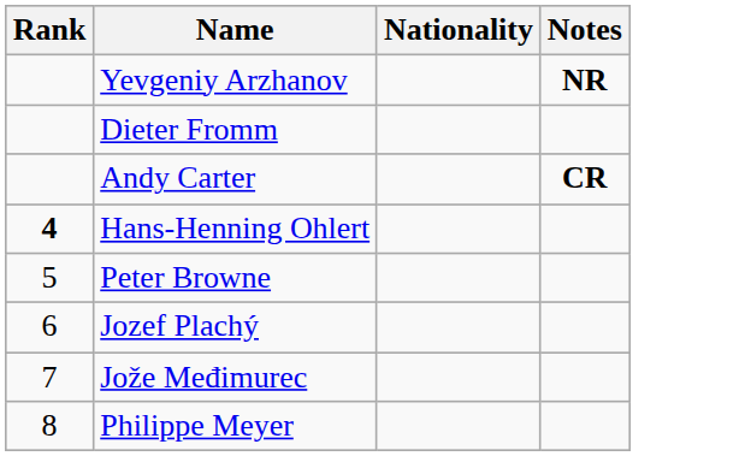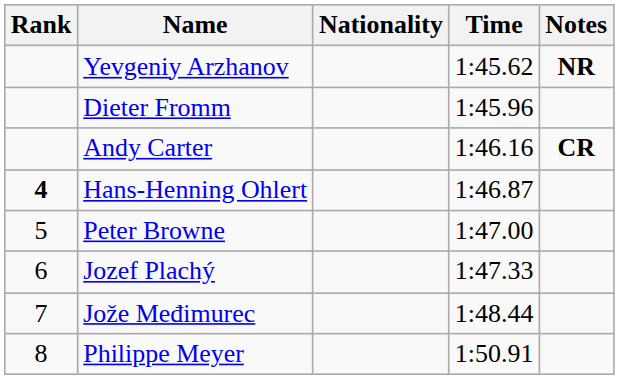+ column: Time | 1:45.62 | 1:45.96 | 1:46.16 | 1:46.87 | 1:47.00 | 1:47.33 | 1:48.44 | 1:50.91
